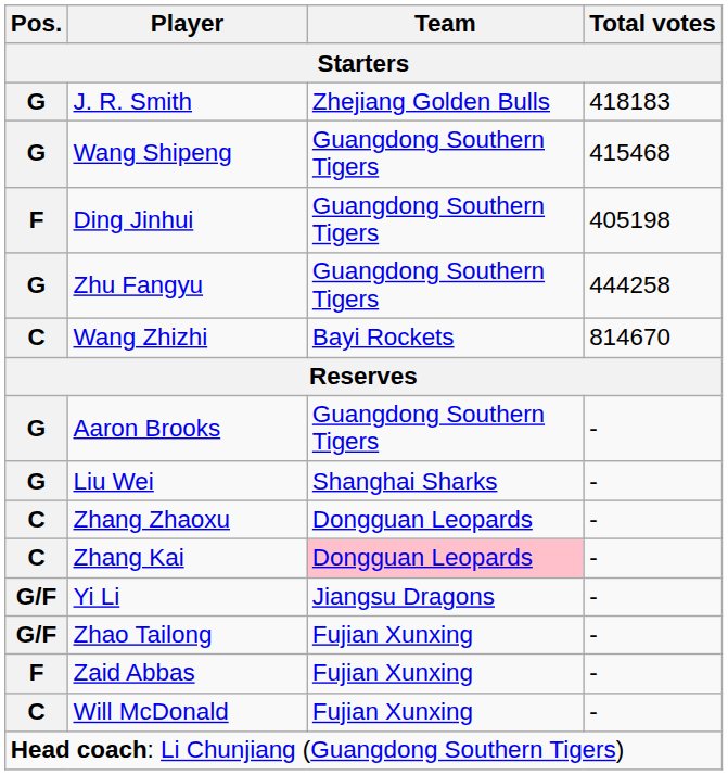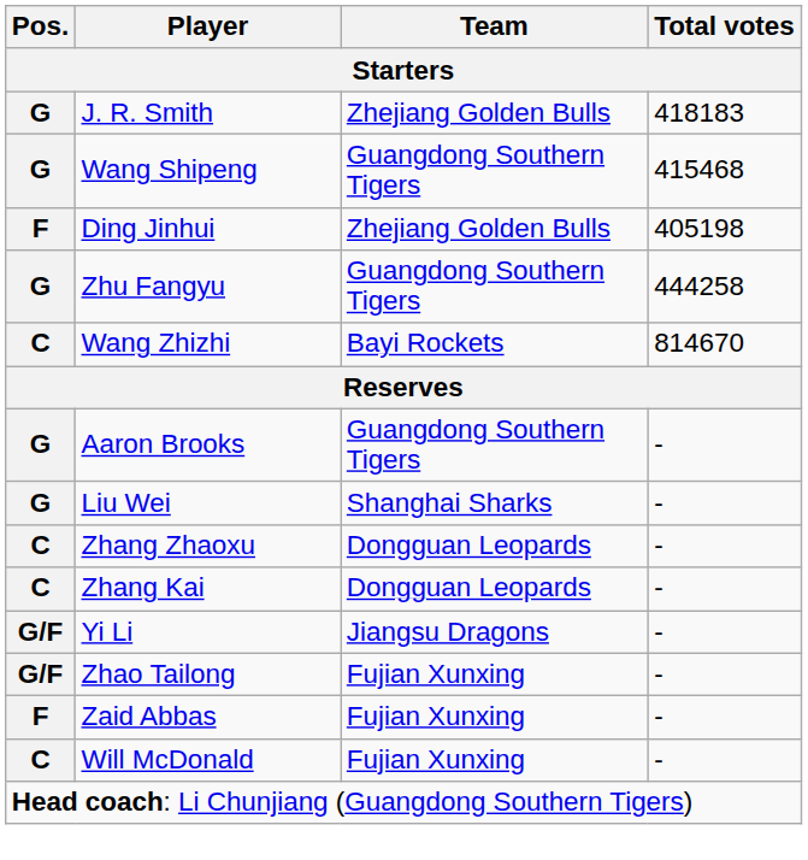Ding Jinhui | Team: Guangdong Southern Tigers -> Zhejiang Golden Bulls
Zhang Kai | Team: pink background -> no background
